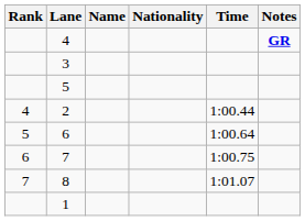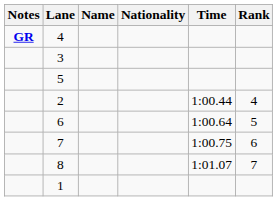columns swapped: Rank <-> Notes
